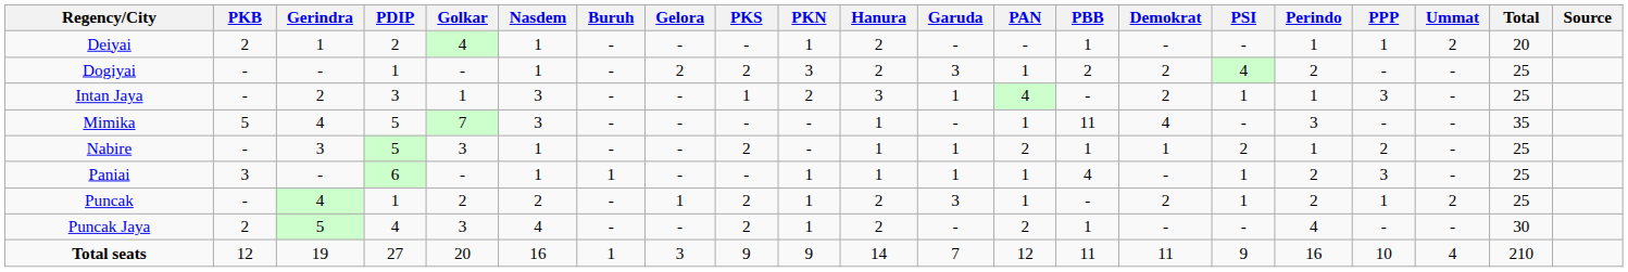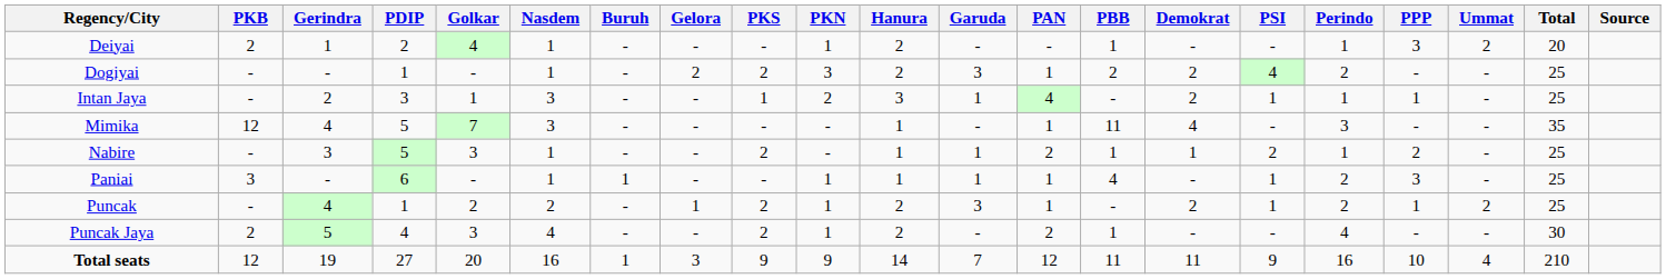Deiyai | PPP: 1 -> 3
Intan Jaya | PPP: 3 -> 1
Mimika | PKB: 5 -> 12
